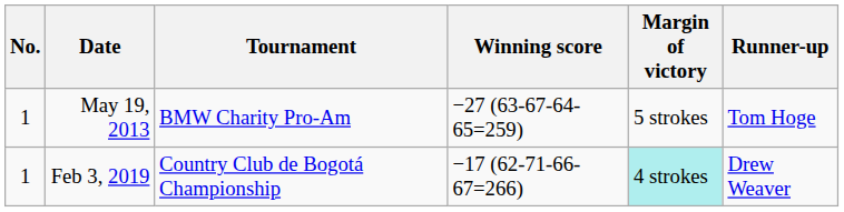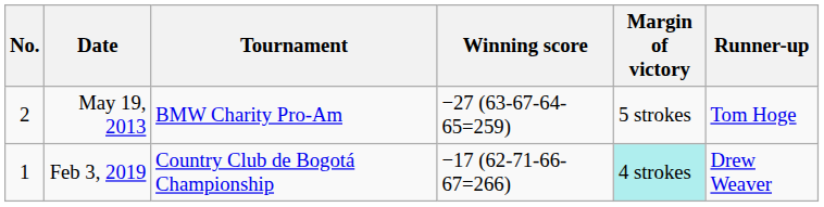May 19, 2013 | No.: 1 -> 2
